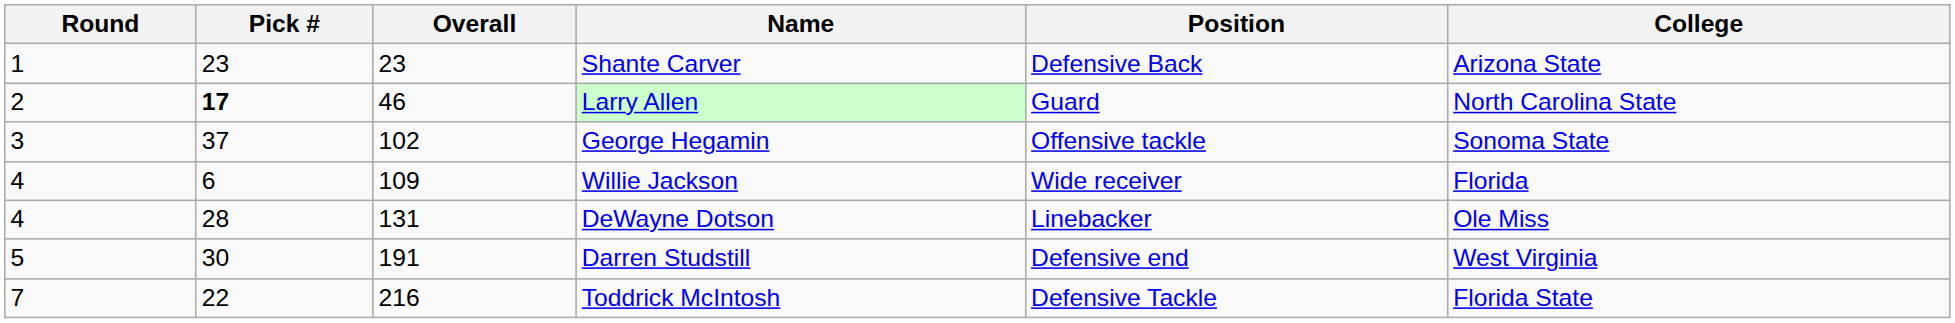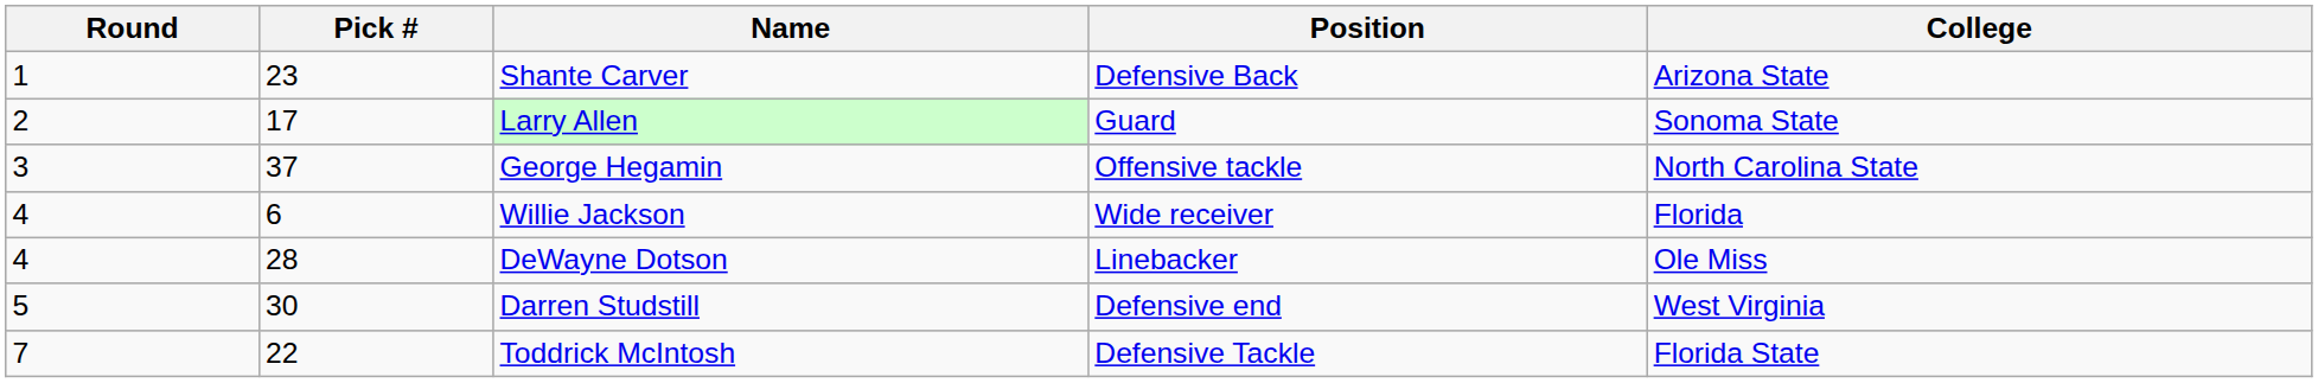- column: Overall | 23 | 46 | 102 | 109 | 131 | 191 | 216
Larry Allen | Pick #: bold -> normal
Larry Allen | College: North Carolina State -> Sonoma State
George Hegamin | College: Sonoma State -> North Carolina State
